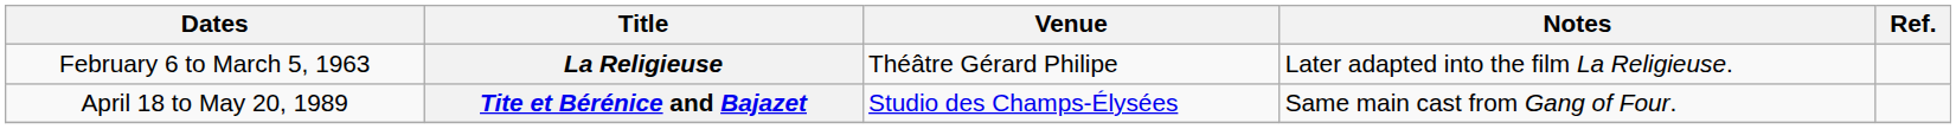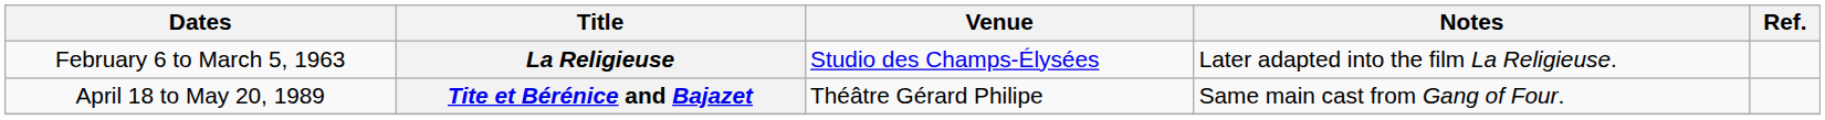La Religieuse | Venue: Théâtre Gérard Philipe -> Studio des Champs-Élysées
Tite et Bérénice and Bajazet | Venue: Studio des Champs-Élysées -> Théâtre Gérard Philipe
